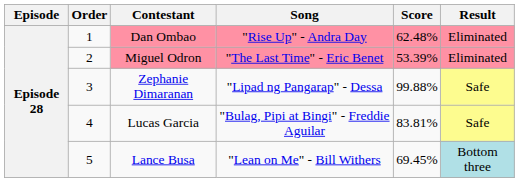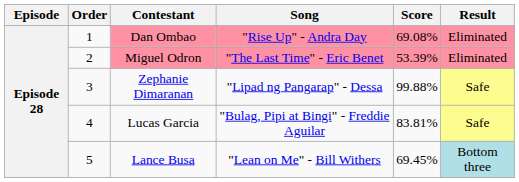Dan Ombao | Score: 62.48% -> 69.08%
